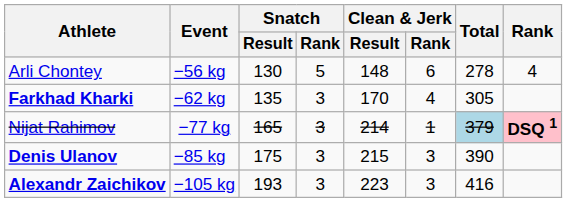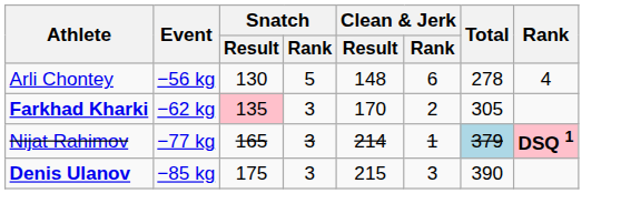Farkhad Kharki | Snatch / Result: no background -> pink background
Farkhad Kharki | Clean & Jerk / Rank: 4 -> 2
- row: Alexandr Zaichikov | −105 kg | 193 | 3 | 223 | 3 | 416
